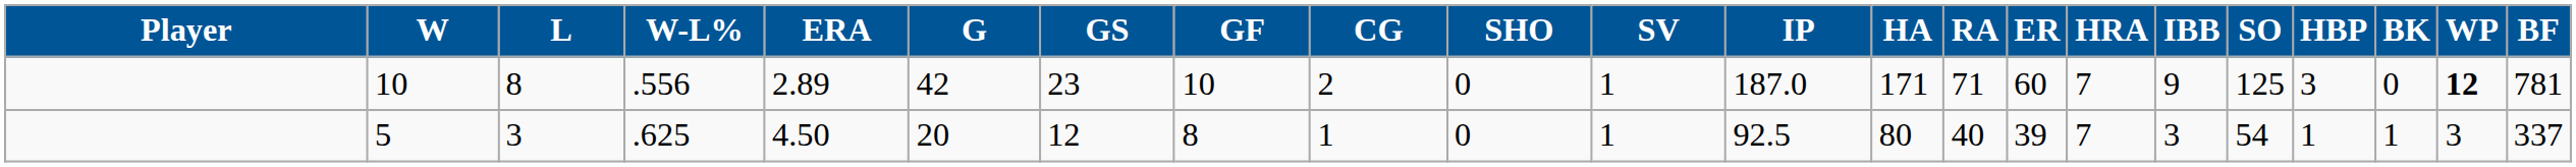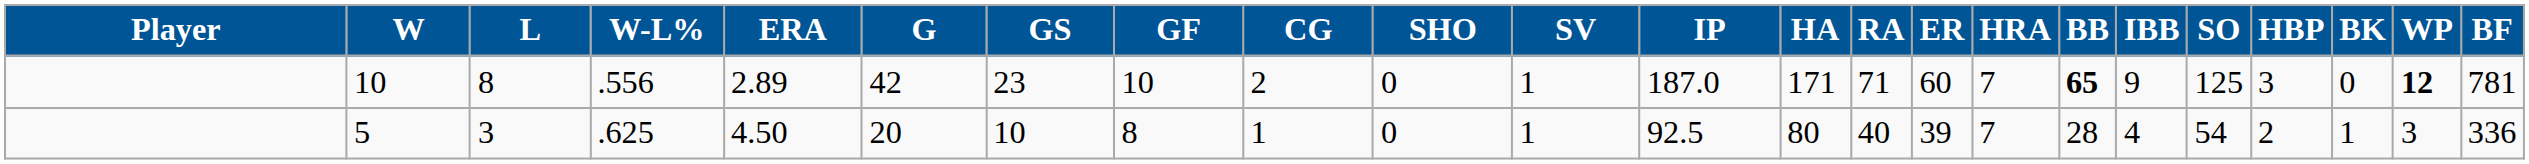+ column: BB | 65 | 28
5 | GS: 12 -> 10
5 | IBB: 3 -> 4
5 | HBP: 1 -> 2
5 | BF: 337 -> 336
